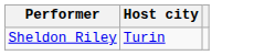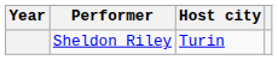+ column: Year
